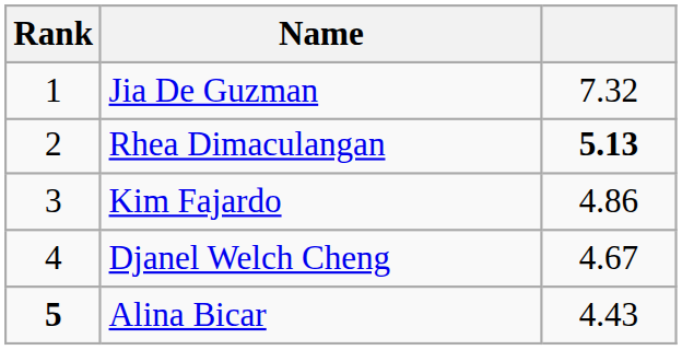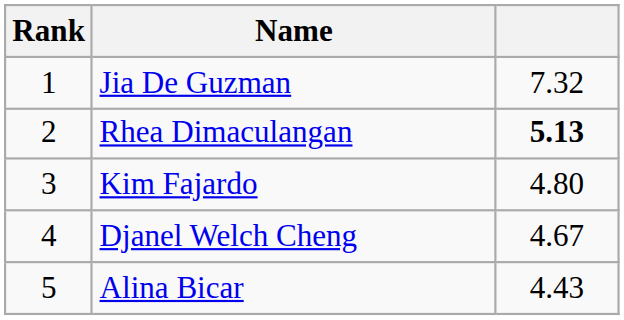Kim Fajardo | column 3: 4.86 -> 4.80
Alina Bicar | Rank: bold -> normal
